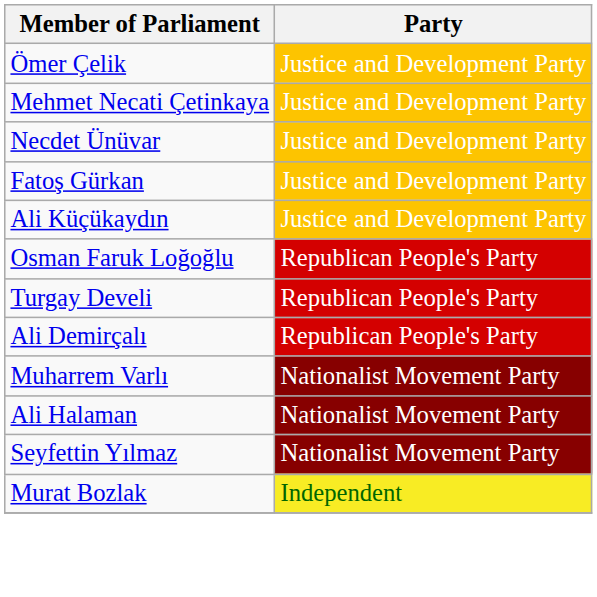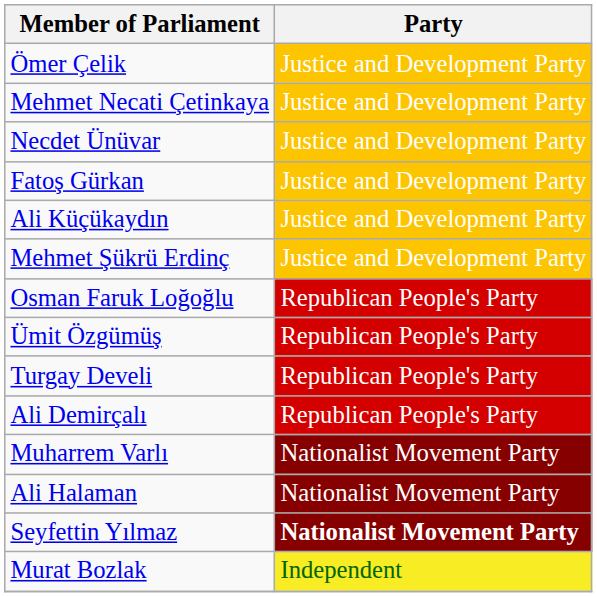+ row: Mehmet Şükrü Erdinç | Justice and Development Party
+ row: Ümit Özgümüş | Republican People's Party
Seyfettin Yılmaz | Party: normal -> bold
